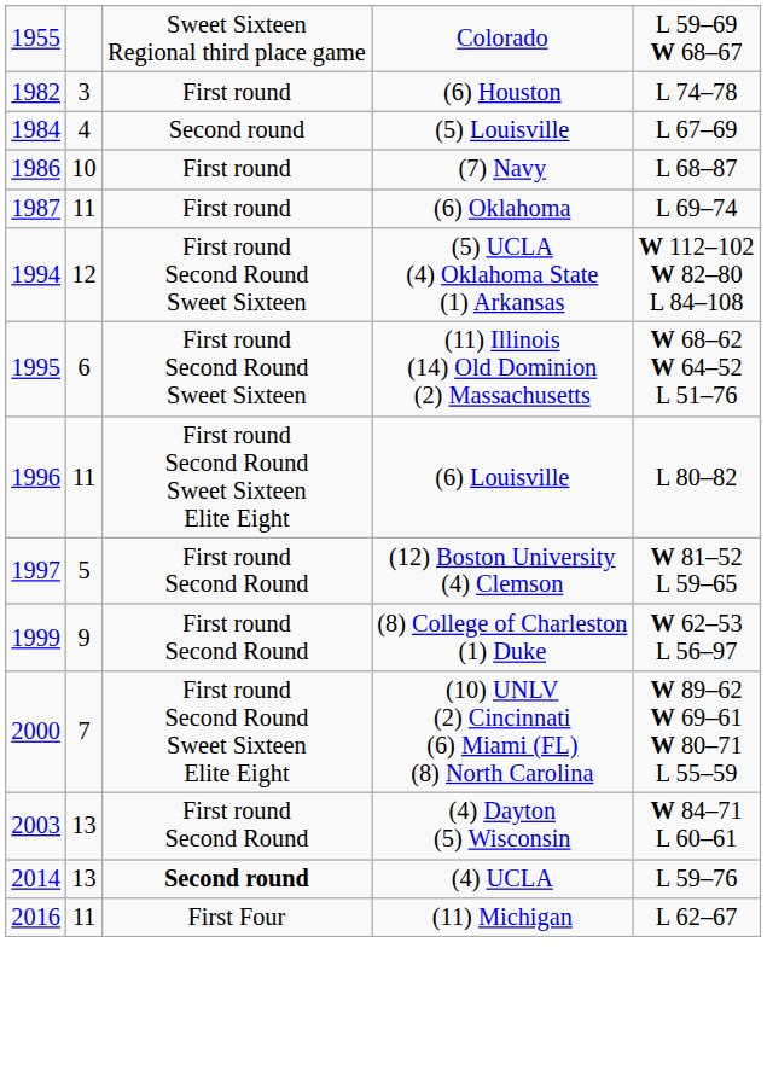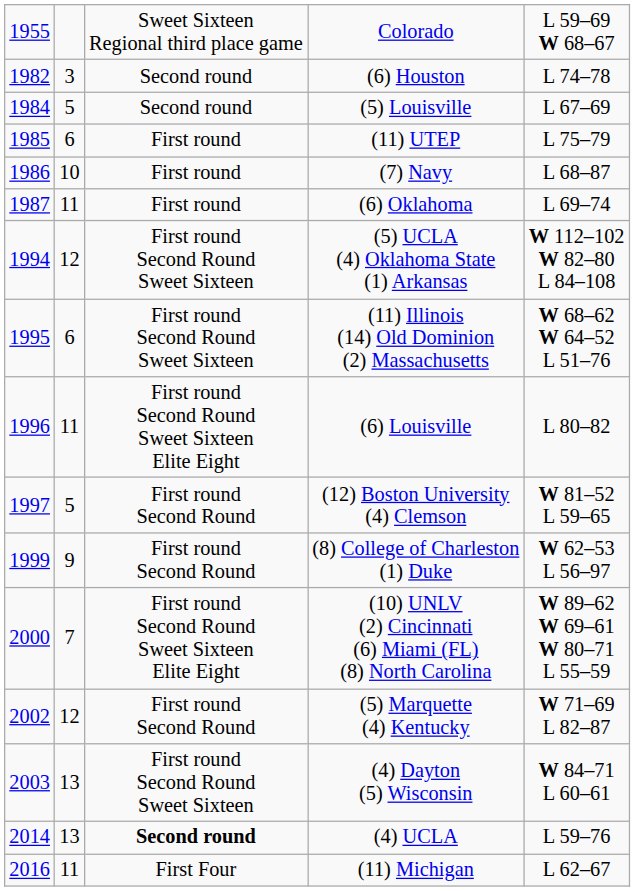(6) Houston | column 3: First round -> Second round
(5) Louisville | column 2: 4 -> 5
+ row: 1985 | 6 | First round | (11) UTEP | L 75–79
+ row: 2002 | 12 | First round Second Round | (5) Marquette (4) Kentucky | W 71–69 L 82–87
(4) Dayton (5) Wisconsin | column 3: First round Second Round -> First round Second Round Sweet Sixteen
